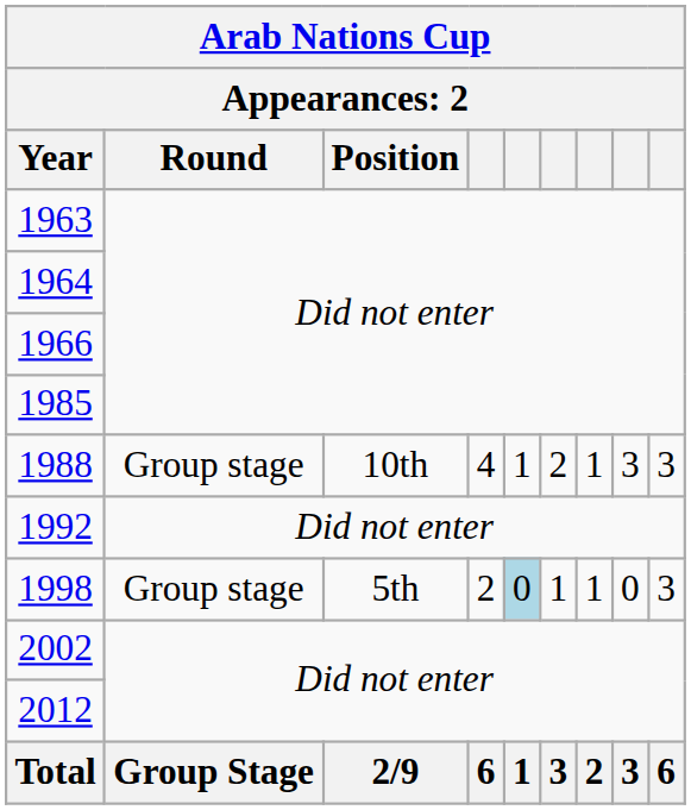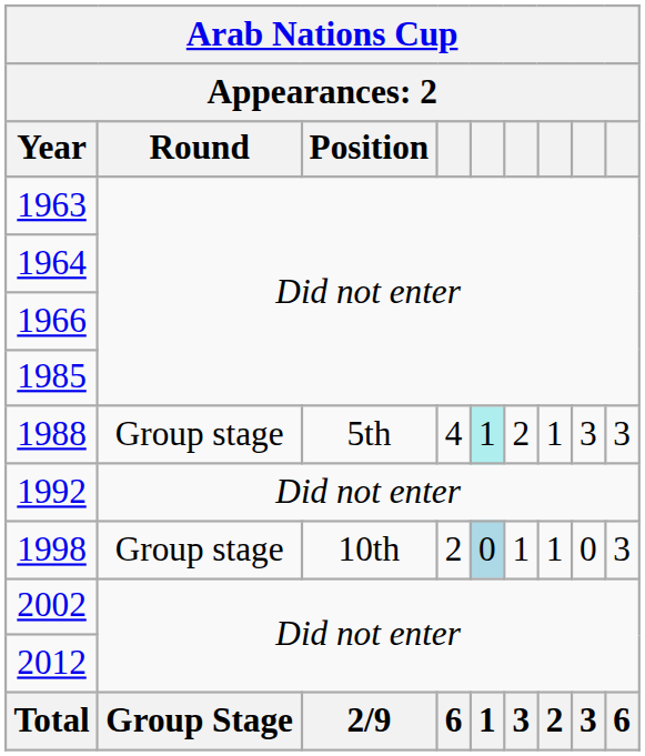1988 | Position: 10th -> 5th
1988 | column 5: no background -> paleturquoise background
1998 | Position: 5th -> 10th
